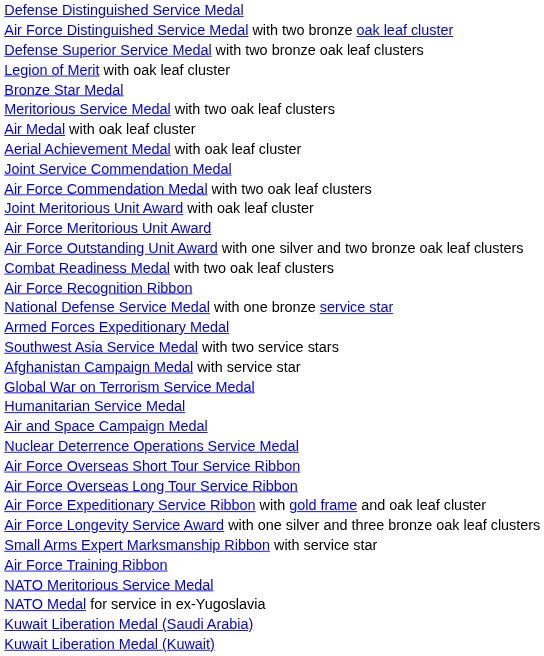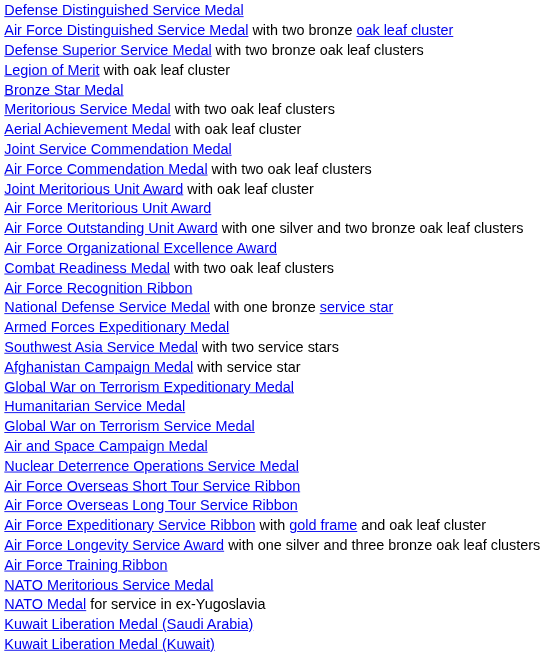- row: Air Medal with oak leaf cluster
+ row: Air Force Organizational Excellence Award
+ row: Global War on Terrorism Expeditionary Medal
rows swapped: Global War on Terrorism Service Medal <-> Humanitarian Service Medal
- row: Small Arms Expert Marksmanship Ribbon with service star
